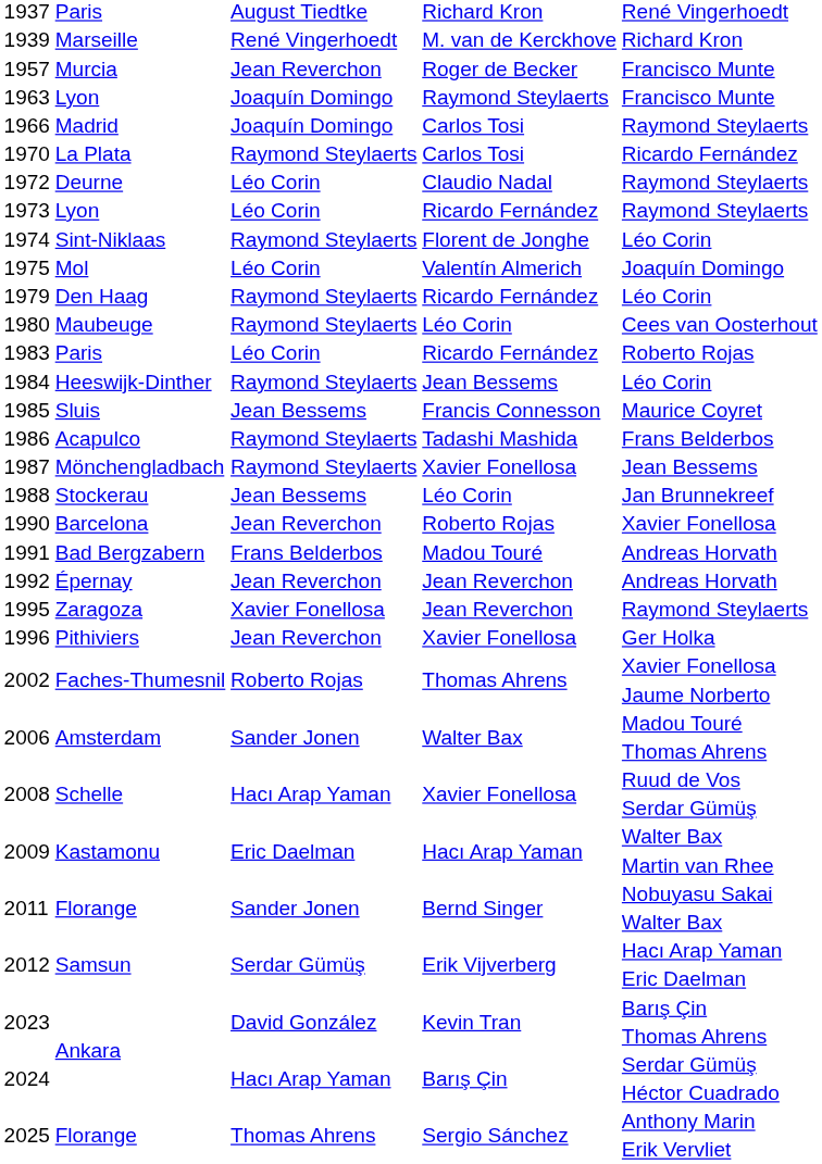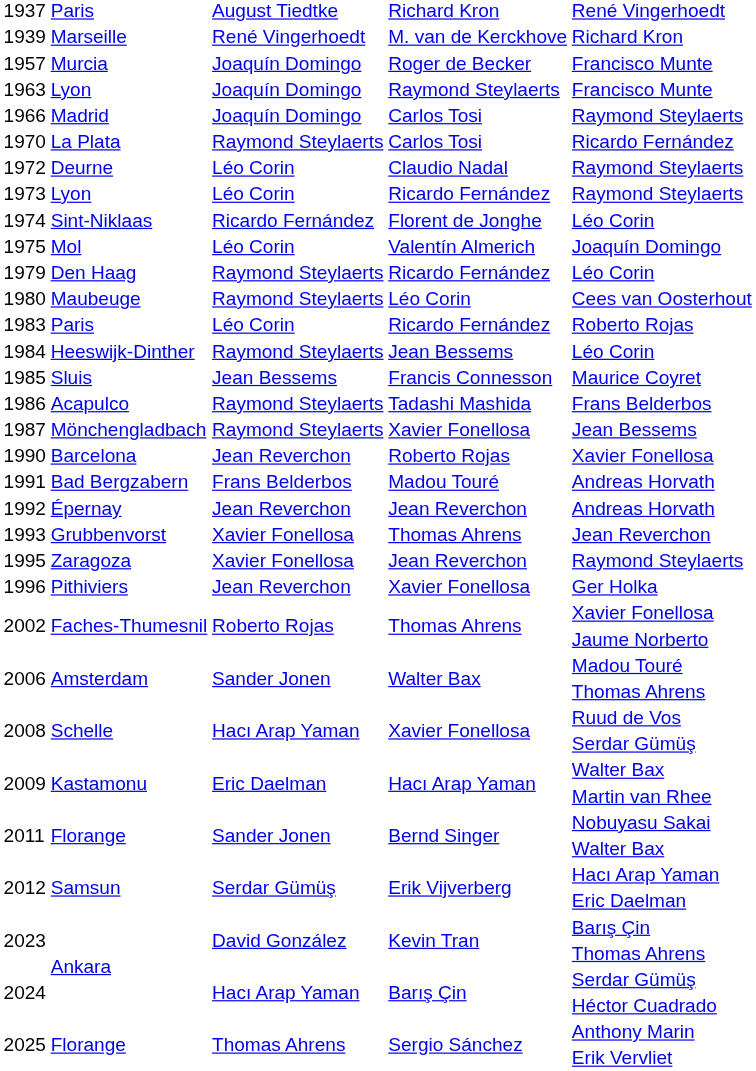1957 | column 3: Jean Reverchon -> Joaquín Domingo
1974 | column 3: Raymond Steylaerts -> Ricardo Fernández
- row: 1988 | Stockerau | Jean Bessems | Léo Corin | Jan Brunnekreef
+ row: 1993 | Grubbenvorst | Xavier Fonellosa | Thomas Ahrens | Jean Reverchon
